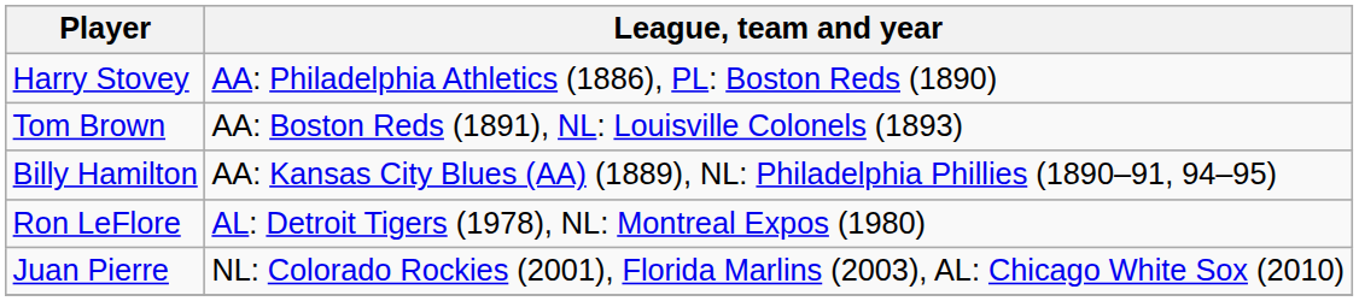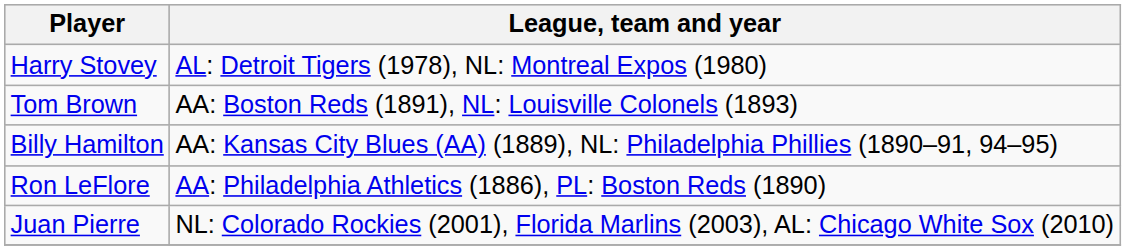Harry Stovey | League, team and year: AA: Philadelphia Athletics (1886), PL: Boston Reds (1890) -> AL: Detroit Tigers (1978), NL: Montreal Expos (1980)
Ron LeFlore | League, team and year: AL: Detroit Tigers (1978), NL: Montreal Expos (1980) -> AA: Philadelphia Athletics (1886), PL: Boston Reds (1890)
